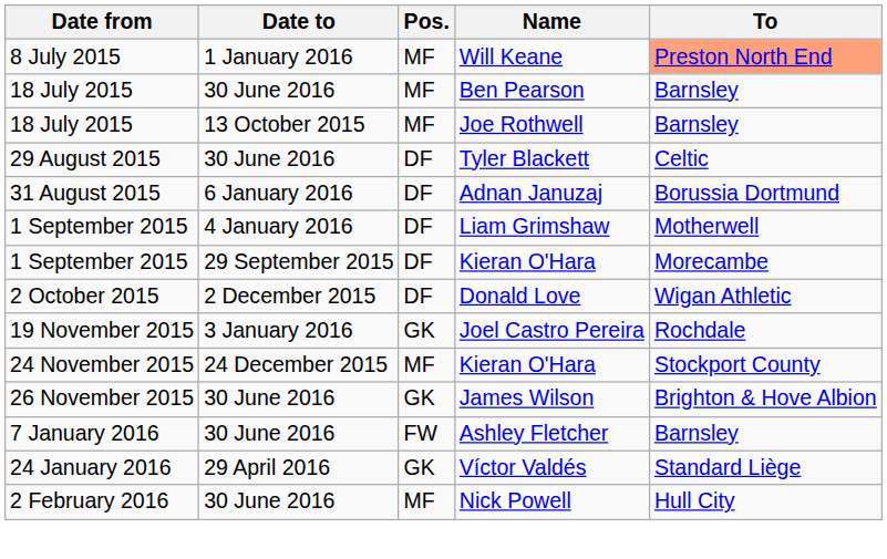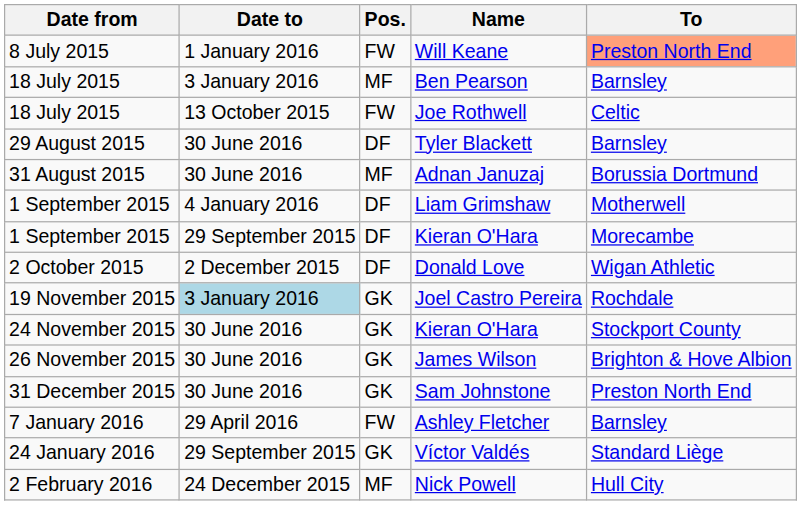Will Keane | Pos.: MF -> FW
Ben Pearson | Date to: 30 June 2016 -> 3 January 2016
Joe Rothwell | Pos.: MF -> FW
Joe Rothwell | To: Barnsley -> Celtic
Tyler Blackett | To: Celtic -> Barnsley
Adnan Januzaj | Date to: 6 January 2016 -> 30 June 2016
Adnan Januzaj | Pos.: DF -> MF
Joel Castro Pereira | Date to: no background -> lightblue background
24 November 2015 / Kieran O'Hara | Date to: 24 December 2015 -> 30 June 2016
24 November 2015 / Kieran O'Hara | Pos.: MF -> GK
+ row: 31 December 2015 | 30 June 2016 | GK | Sam Johnstone | Preston North End
Ashley Fletcher | Date to: 30 June 2016 -> 29 April 2016
Víctor Valdés | Date to: 29 April 2016 -> 29 September 2015
Nick Powell | Date to: 30 June 2016 -> 24 December 2015
